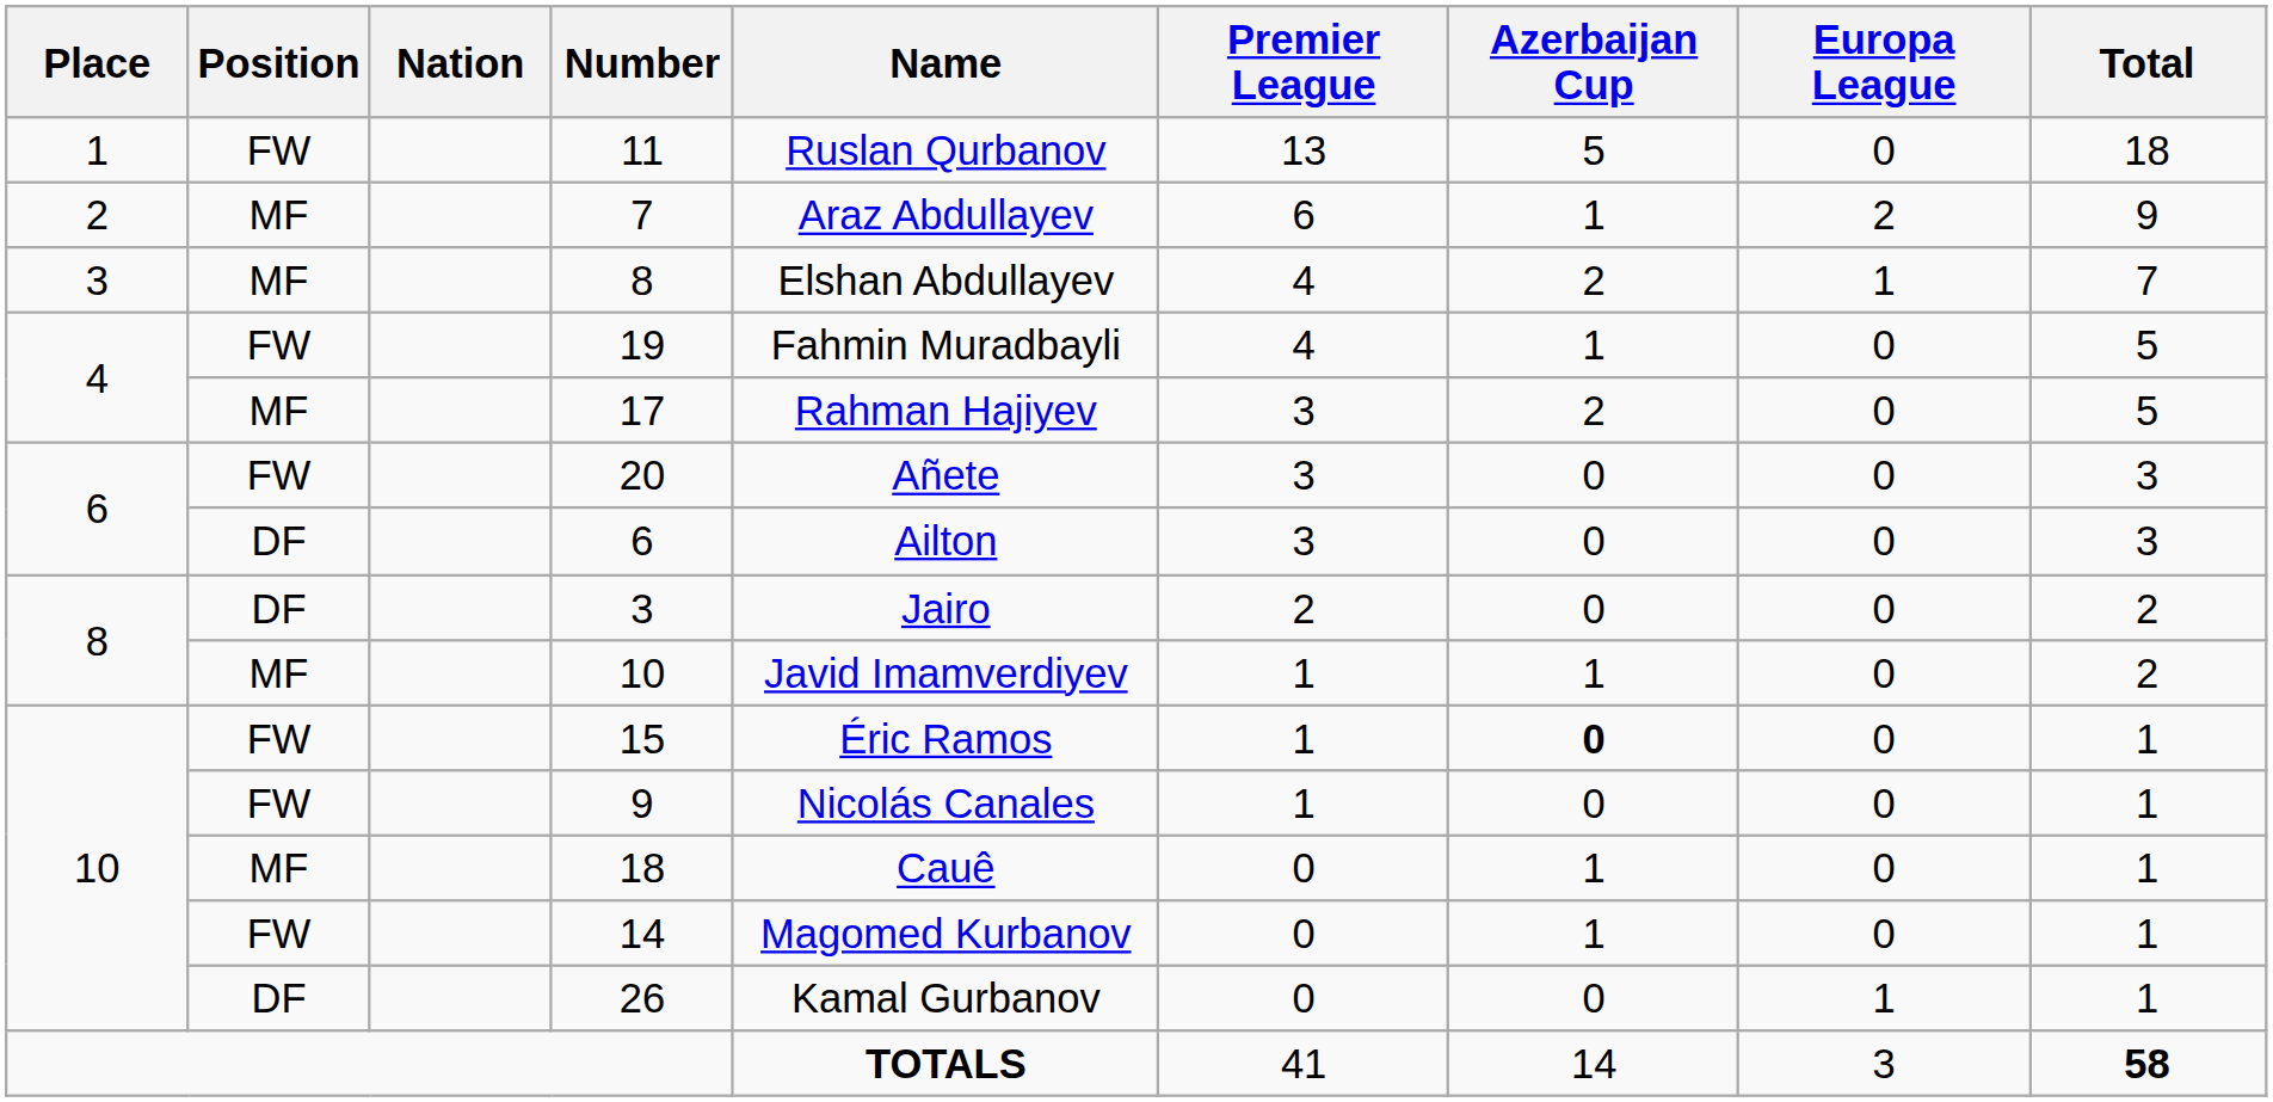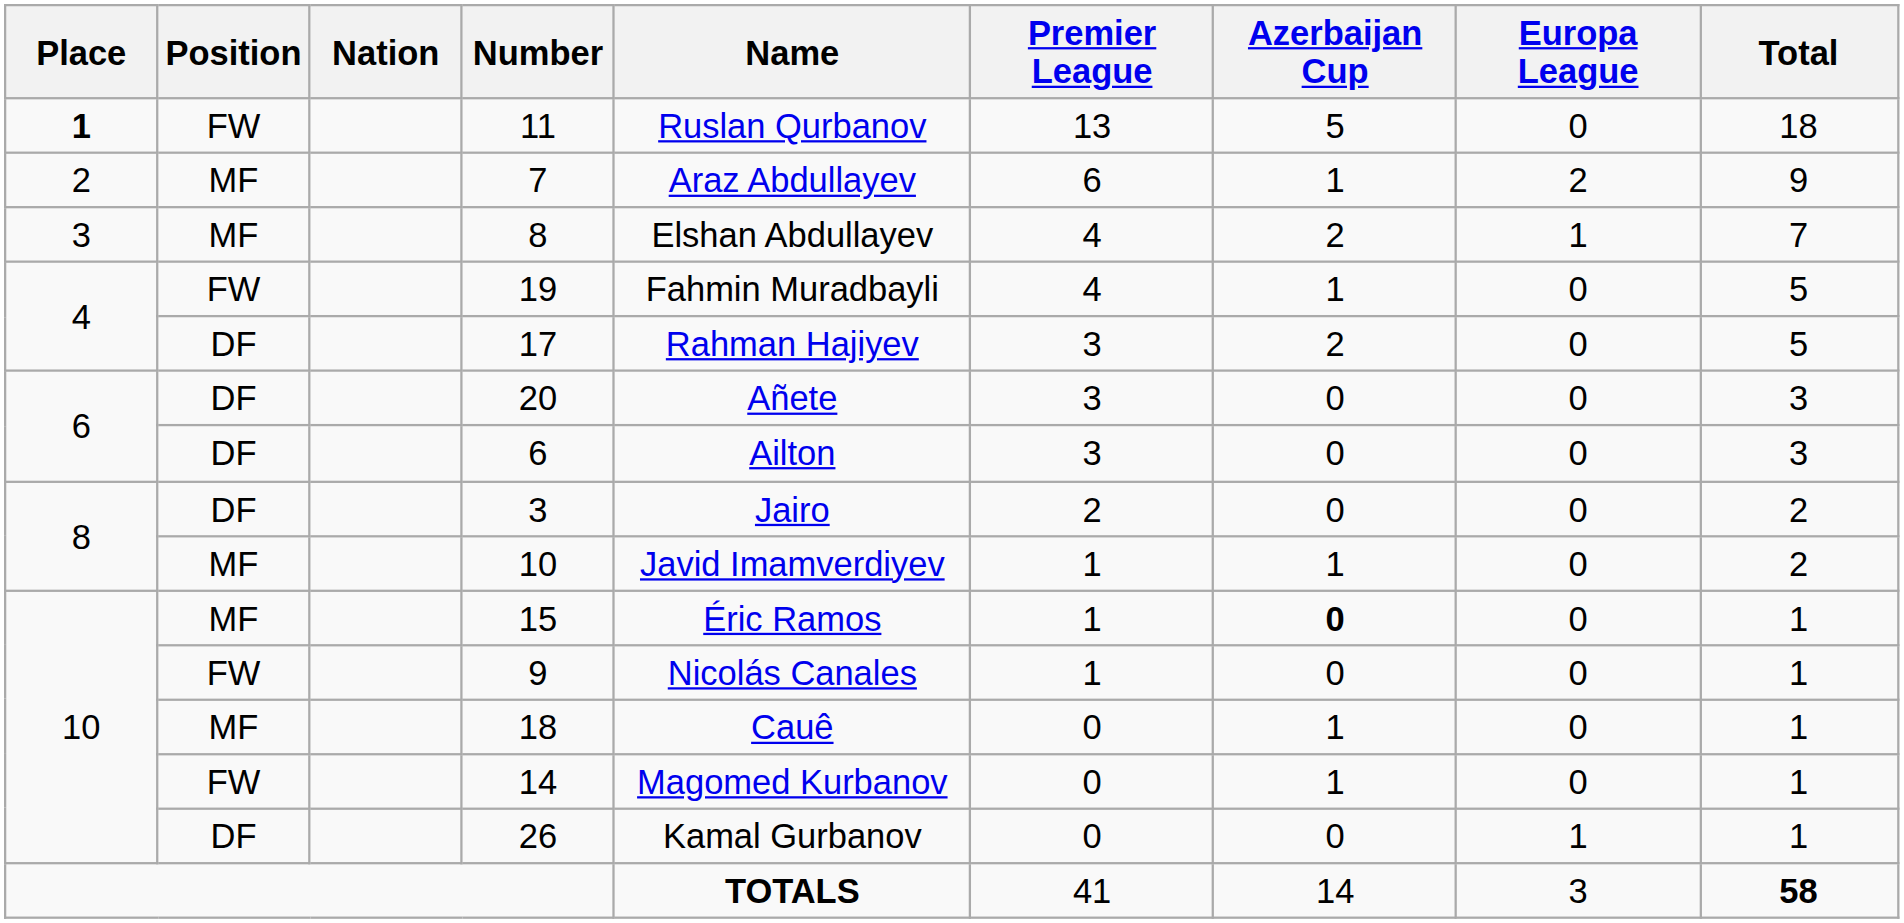11 | Place: normal -> bold
17 | Position: MF -> DF
20 | Position: FW -> DF
15 | Position: FW -> MF
